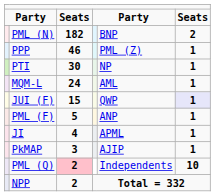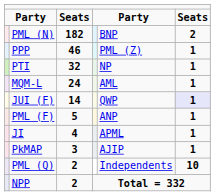PTI | column 3: 30 -> 32
JUI (F) | column 3: 15 -> 14
PML (Q) | column 3: pink background -> no background
